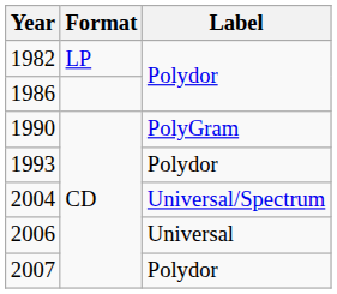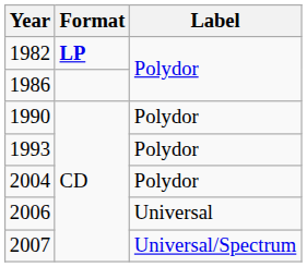1982 | Format: normal -> bold
1990 | Label: PolyGram -> Polydor
2004 | Label: Universal/Spectrum -> Polydor
2007 | Label: Polydor -> Universal/Spectrum
